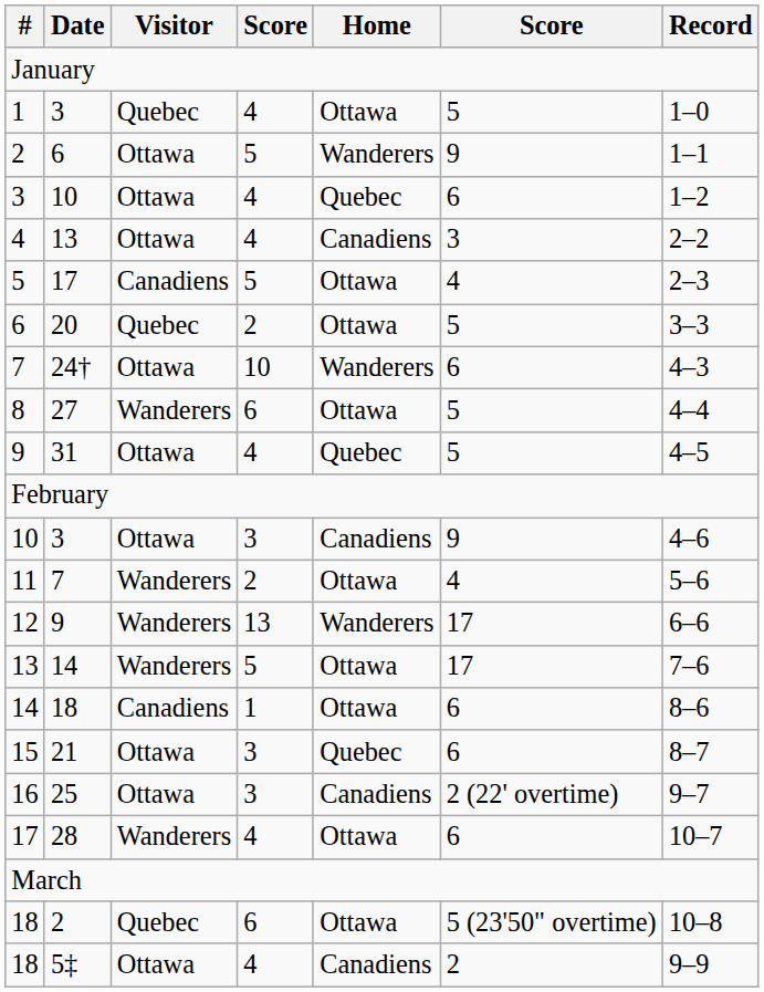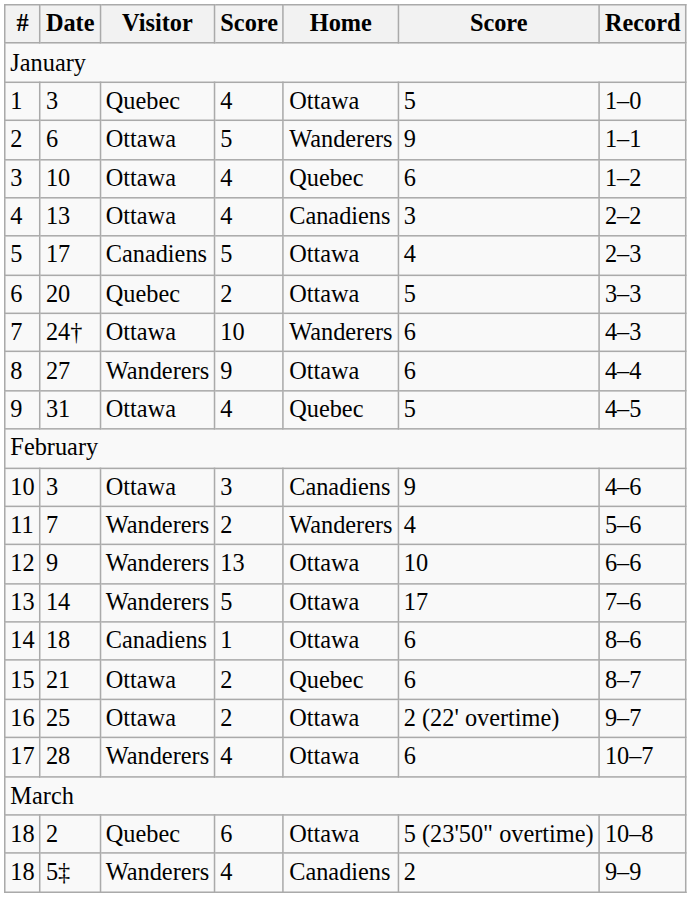8 | column 4: 6 -> 9
8 | column 6: 5 -> 6
11 | Home: Ottawa -> Wanderers
12 | Home: Wanderers -> Ottawa
12 | column 6: 17 -> 10
15 | column 4: 3 -> 2
16 | column 4: 3 -> 2
16 | Home: Canadiens -> Ottawa
18 / 5‡ | Visitor: Ottawa -> Wanderers
